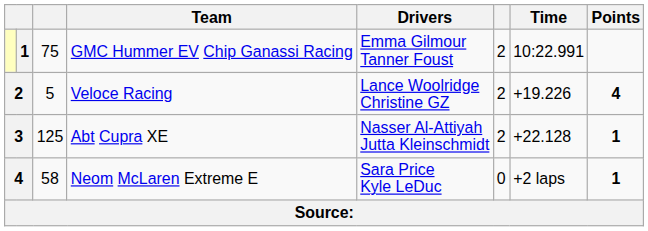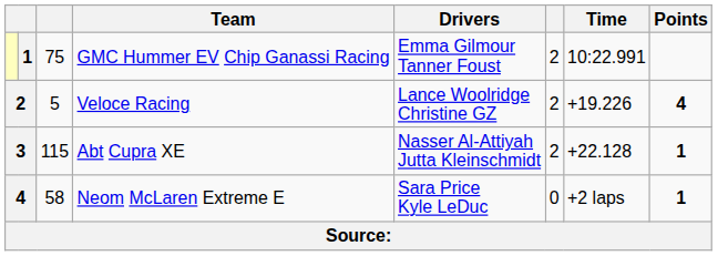Abt Cupra XE | column 3: 125 -> 115
